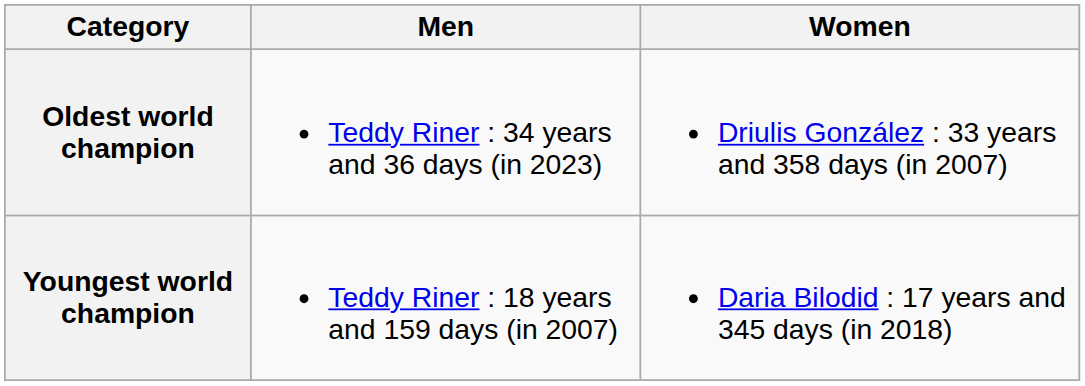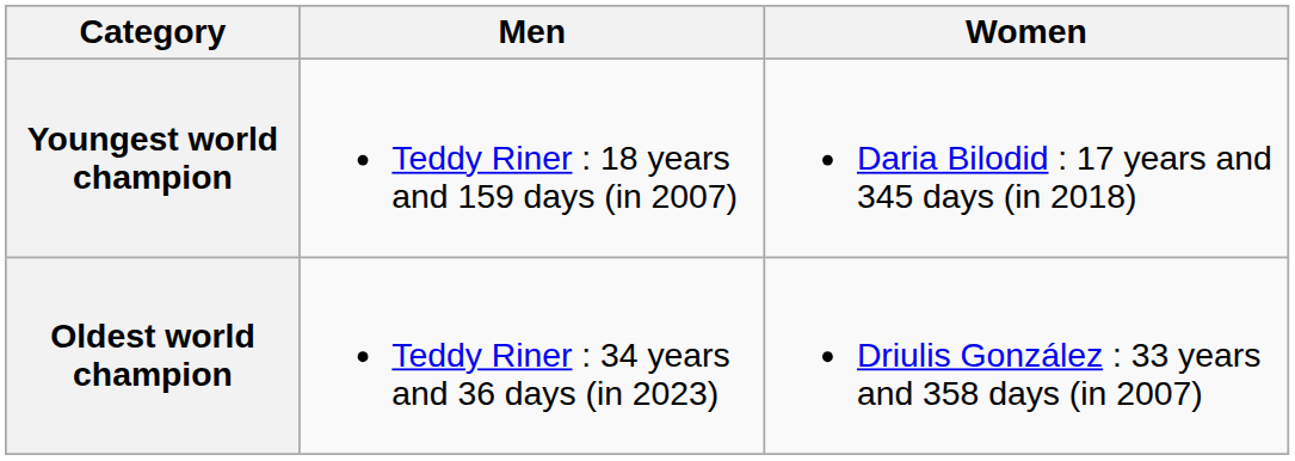rows swapped: Youngest world champion <-> Oldest world champion
